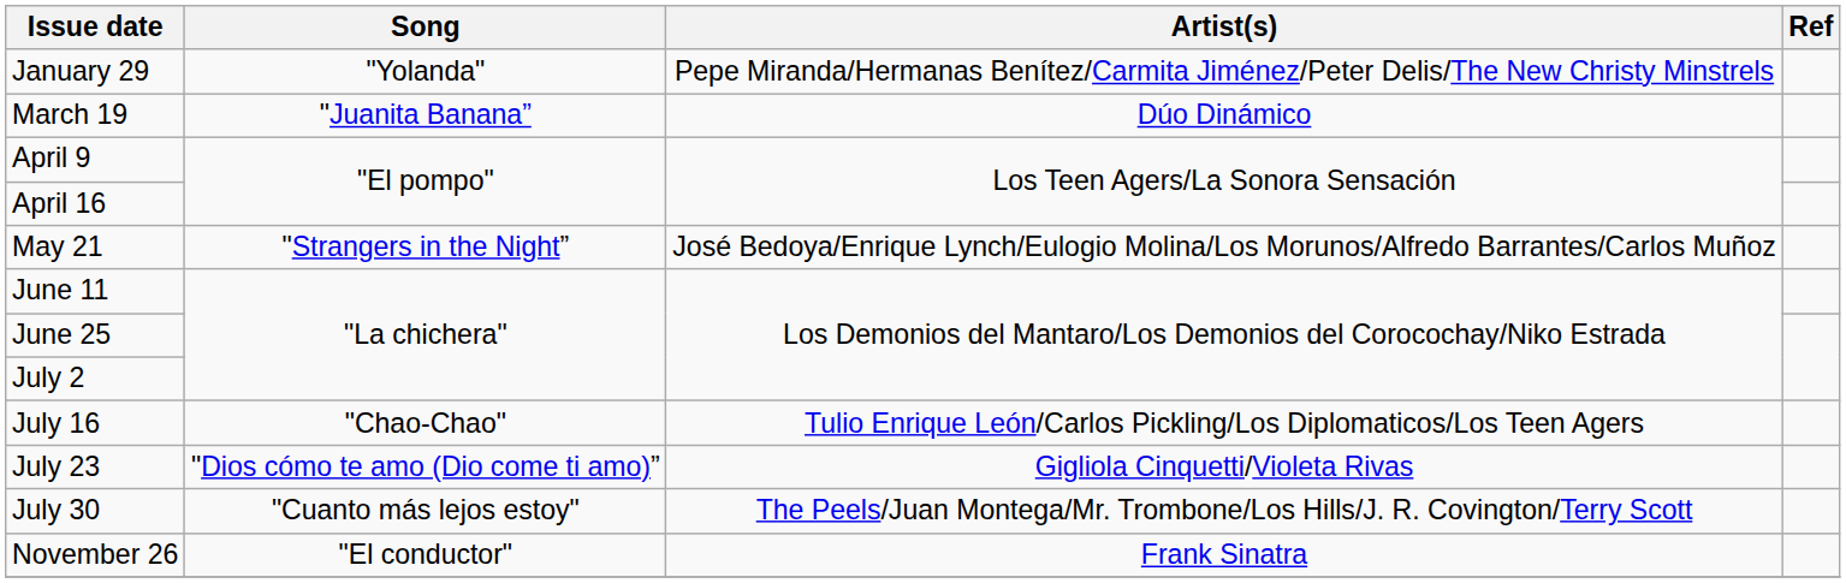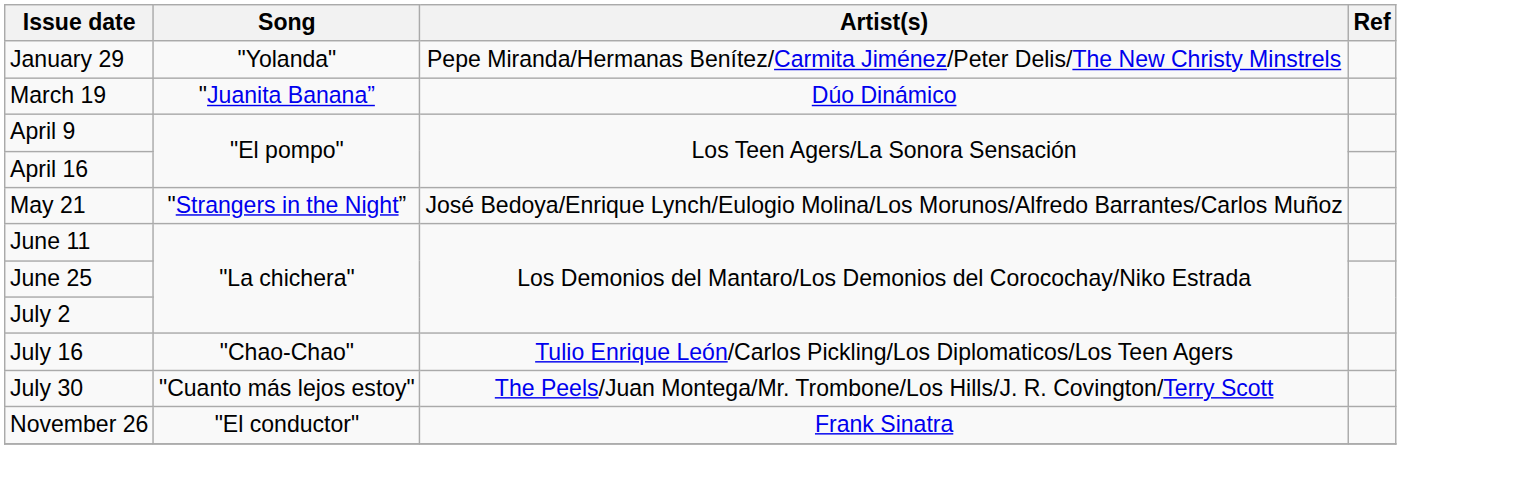- row: July 23 | "Dios cómo te amo (Dio come ti amo)” | Gigliola Cinquetti/Violeta Rivas
